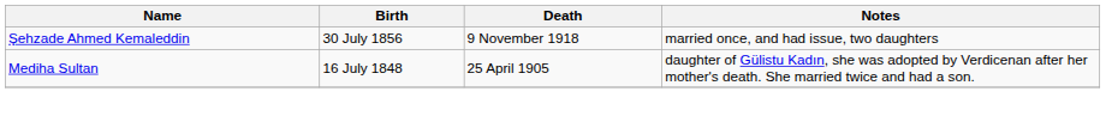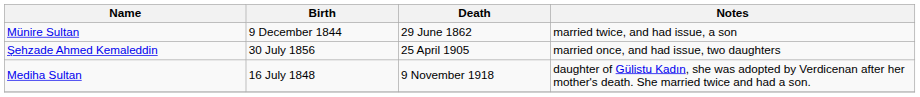+ row: Münire Sultan | 9 December 1844 | 29 June 1862 | married twice, and had issue, a son
Şehzade Ahmed Kemaleddin | Death: 9 November 1918 -> 25 April 1905
Mediha Sultan | Death: 25 April 1905 -> 9 November 1918
